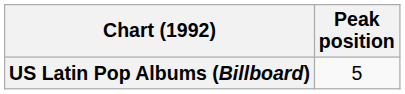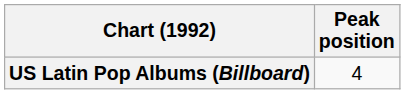US Latin Pop Albums (Billboard) | Peak position: 5 -> 4
